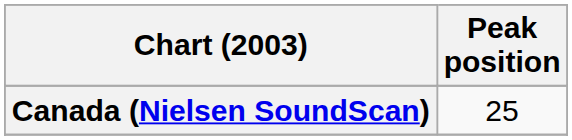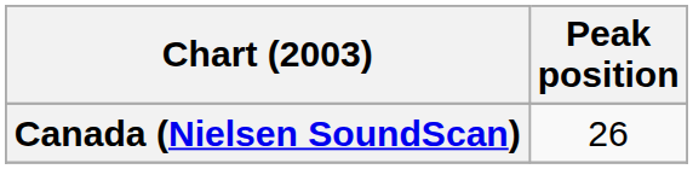Canada (Nielsen SoundScan) | Peak position: 25 -> 26
